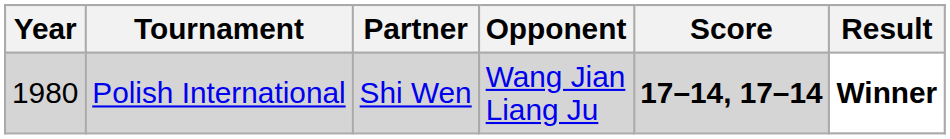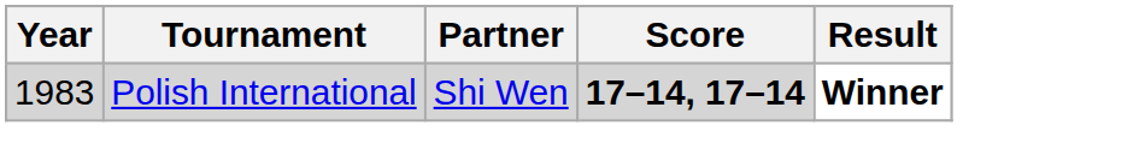- column: Opponent | Wang Jian Liang Ju
Polish International | Year: 1980 -> 1983
